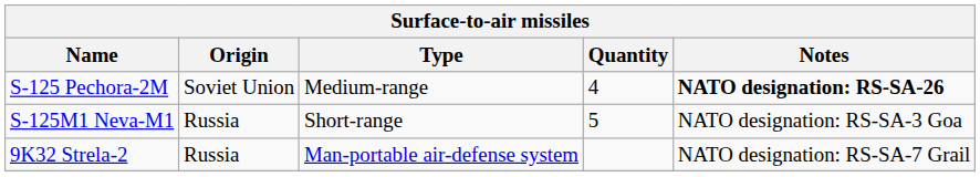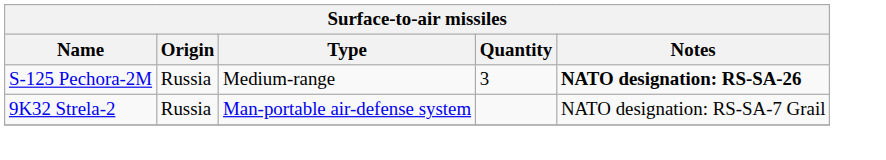S-125 Pechora-2M | Origin: Soviet Union -> Russia
S-125 Pechora-2M | Quantity: 4 -> 3
- row: S-125M1 Neva-M1 | Russia | Short-range | 5 | NATO designation: RS-SA-3 Goa
